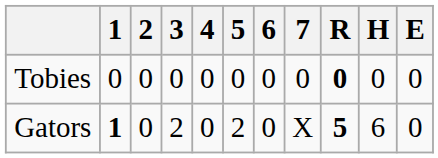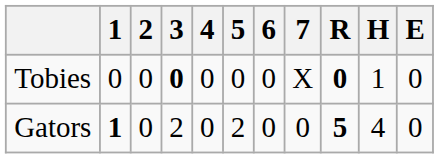Tobies | 3: normal -> bold
Tobies | 7: 0 -> X
Tobies | H: 0 -> 1
Gators | 7: X -> 0
Gators | H: 6 -> 4
